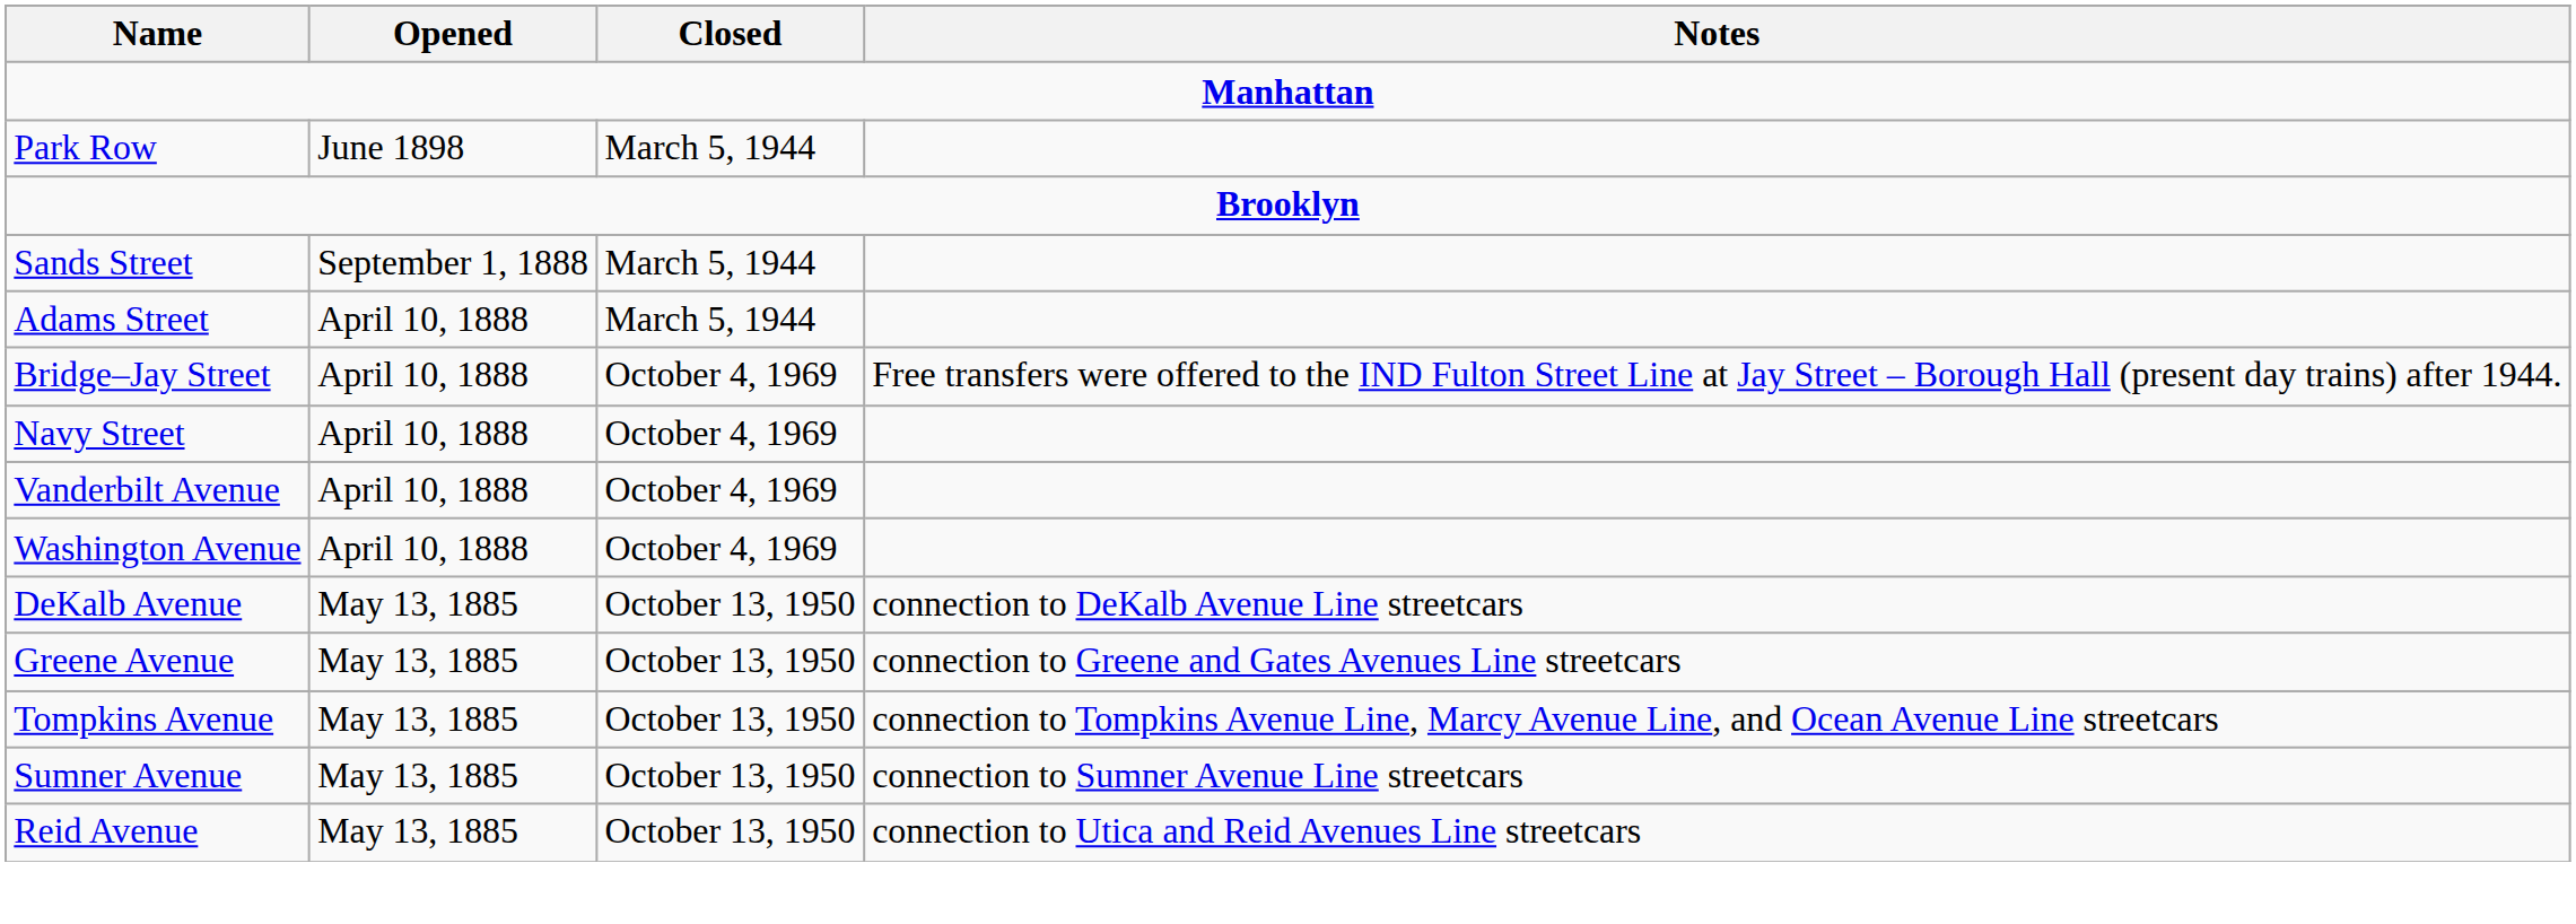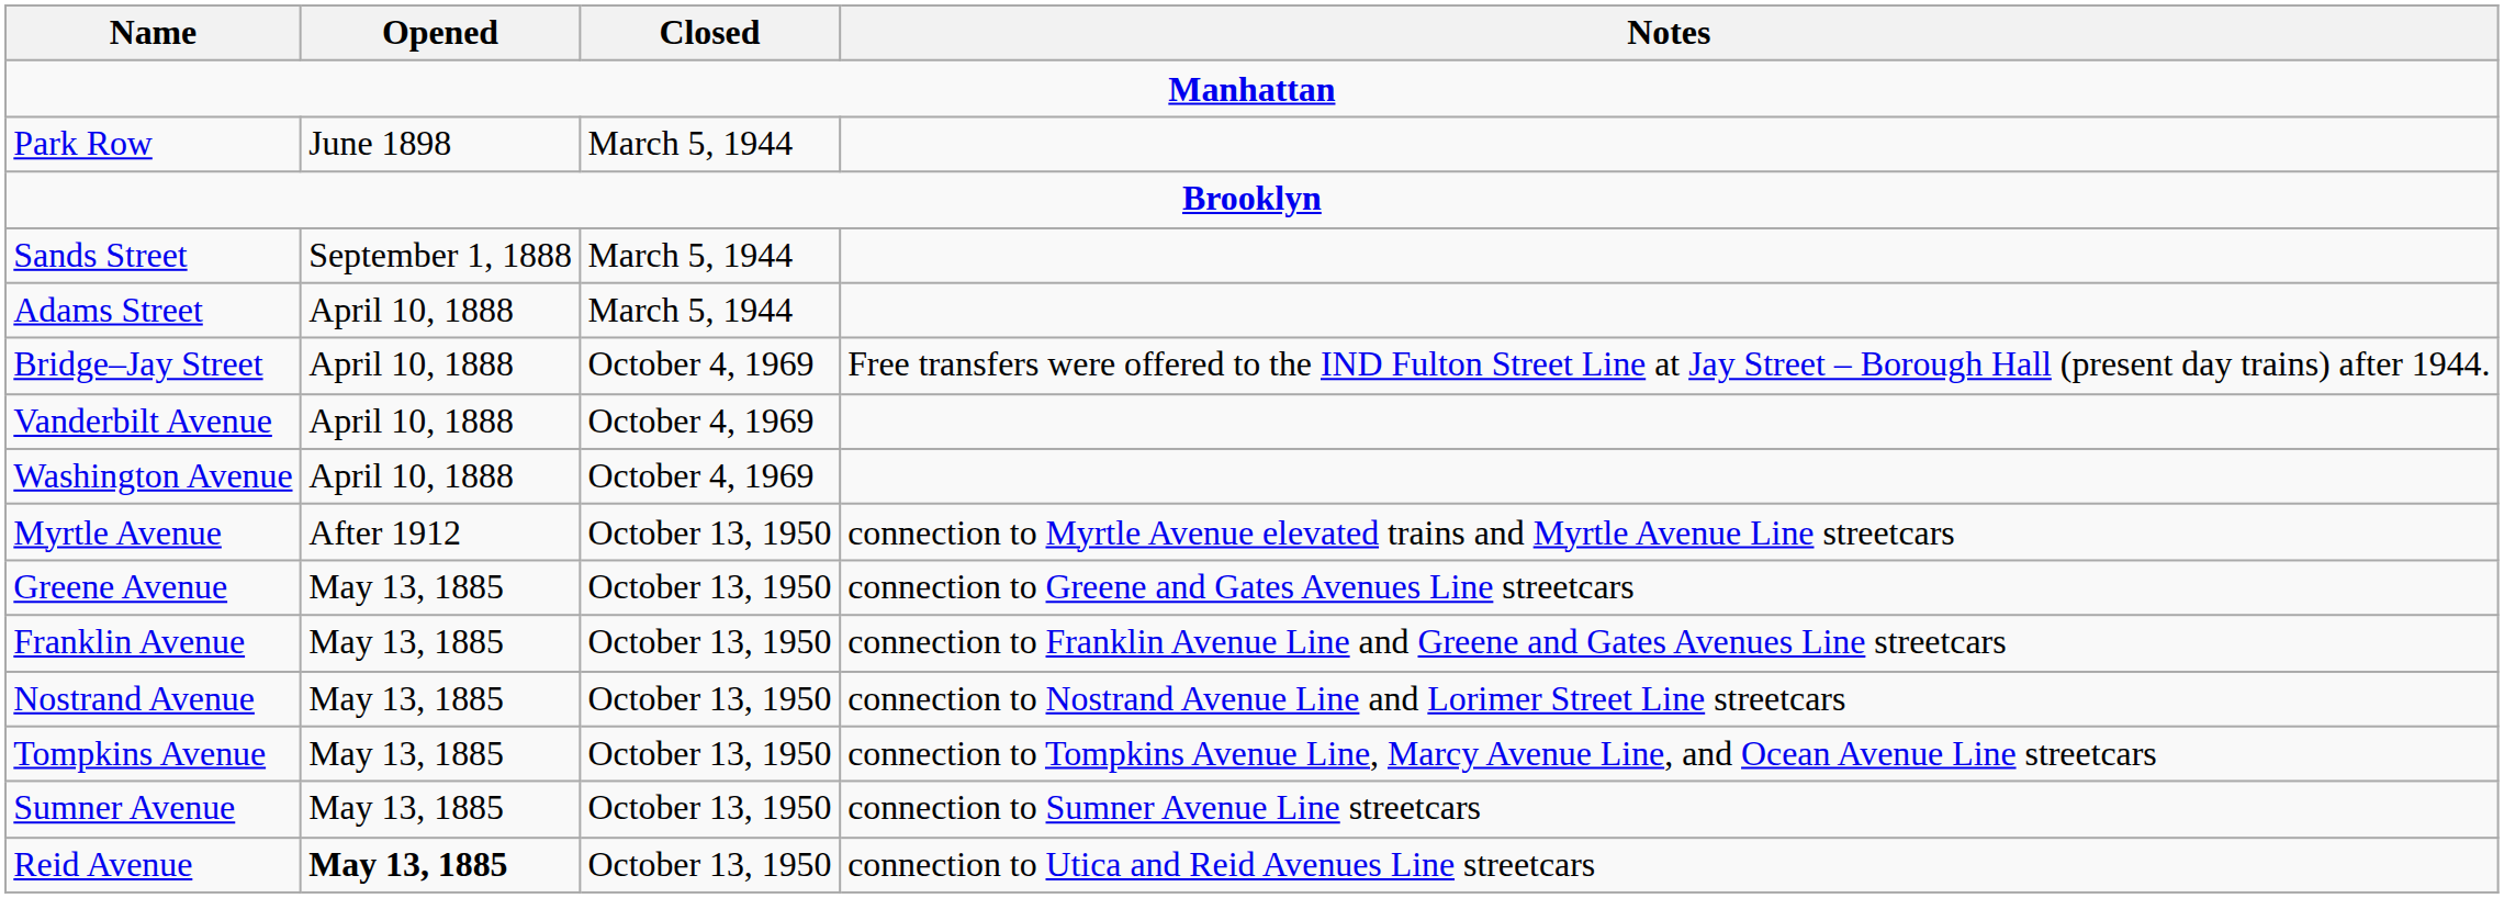- row: Navy Street | April 10, 1888 | October 4, 1969
+ row: Myrtle Avenue | After 1912 | October 13, 1950 | connection to Myrtle Avenue elevated trains and Myrtle Avenue Line streetcars
- row: DeKalb Avenue | May 13, 1885 | October 13, 1950 | connection to DeKalb Avenue Line streetcars
+ row: Franklin Avenue | May 13, 1885 | October 13, 1950 | connection to Franklin Avenue Line and Greene and Gates Avenues Line streetcars
+ row: Nostrand Avenue | May 13, 1885 | October 13, 1950 | connection to Nostrand Avenue Line and Lorimer Street Line streetcars
Reid Avenue | Opened: normal -> bold
